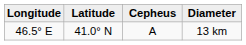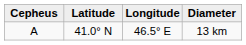columns swapped: Cepheus <-> Longitude
